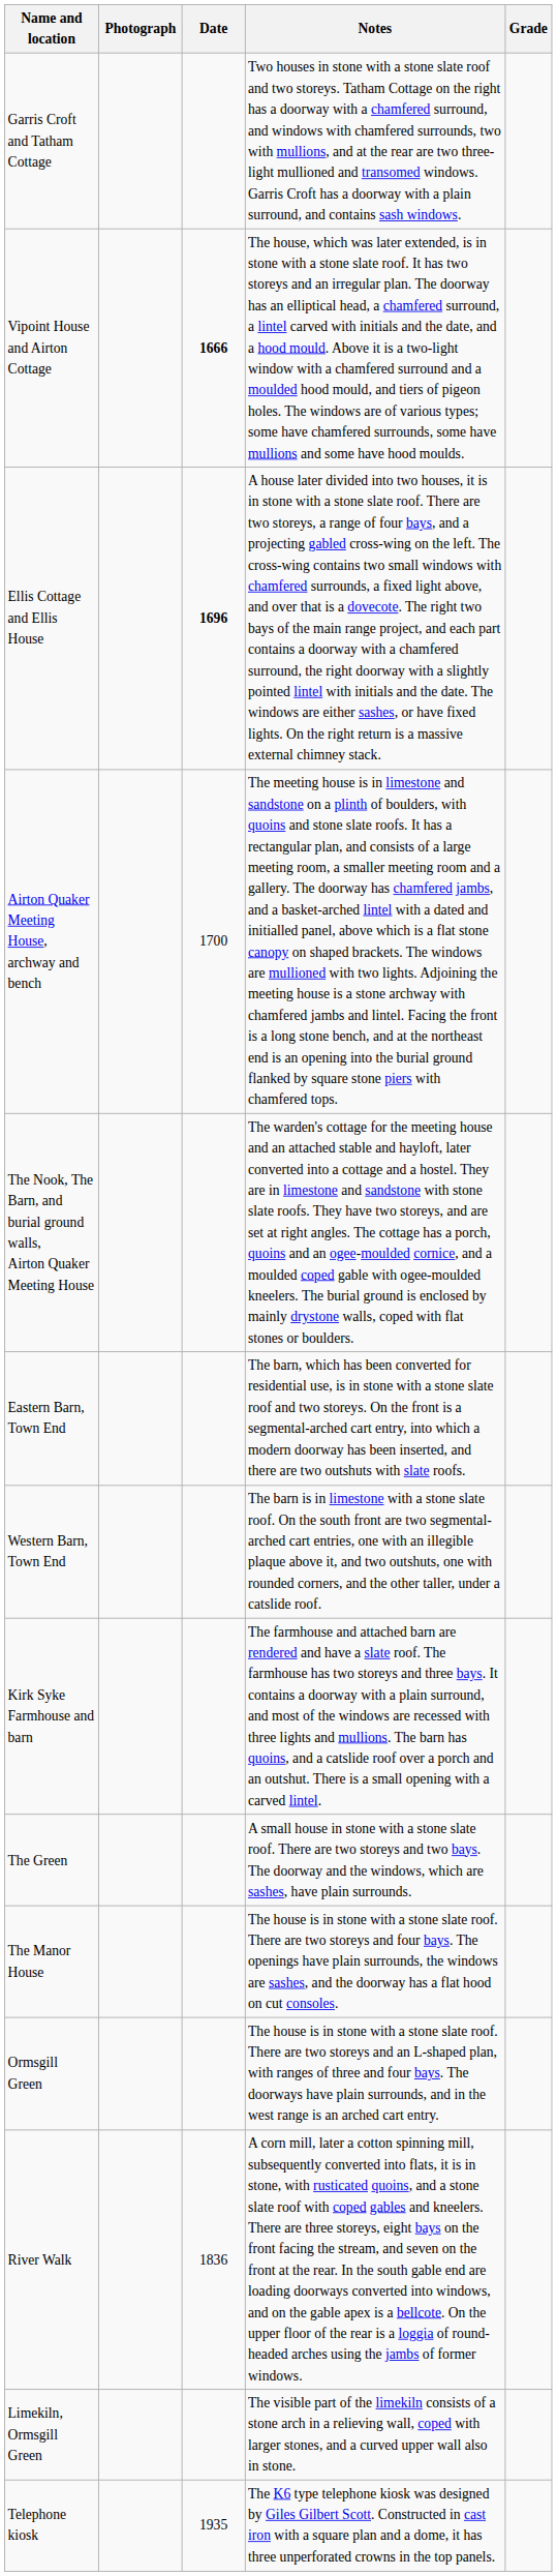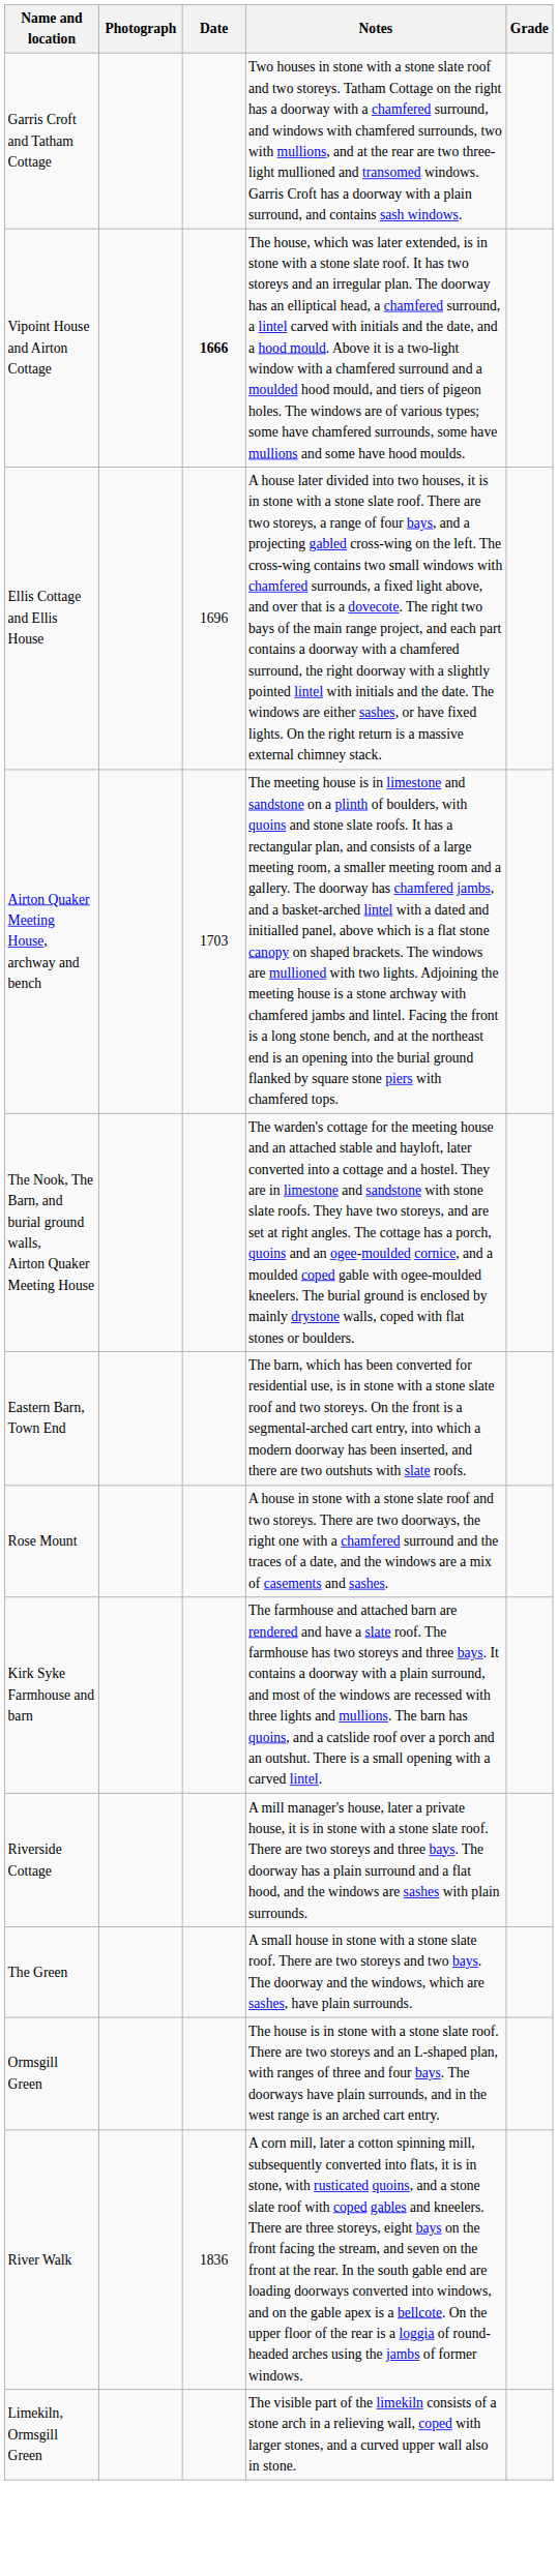Ellis Cottage and Ellis House | Date: bold -> normal
Airton Quaker Meeting House, archway and bench | Date: 1700 -> 1703
- row: Western Barn, Town End | The barn is in limestone with a stone slate roof. On the south front are two segmental-arched cart entries, one with an illegible plaque above it, and two outshuts, one with rounded corners, and the other taller, under a catslide roof.
+ row: Rose Mount | A house in stone with a stone slate roof and two storeys. There are two doorways, the right one with a chamfered surround and the traces of a date, and the windows are a mix of casements and sashes.
+ row: Riverside Cottage | A mill manager's house, later a private house, it is in stone with a stone slate roof. There are two storeys and three bays. The doorway has a plain surround and a flat hood, and the windows are sashes with plain surrounds.
- row: The Manor House | The house is in stone with a stone slate roof. There are two storeys and four bays. The openings have plain surrounds, the windows are sashes, and the doorway has a flat hood on cut consoles.
- row: Telephone kiosk | 1935 | The K6 type telephone kiosk was designed by Giles Gilbert Scott. Constructed in cast iron with a square plan and a dome, it has three unperforated crowns in the top panels.
